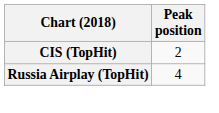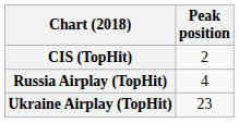+ row: Ukraine Airplay (TopHit) | 23
